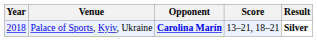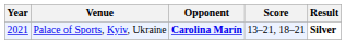Palace of Sports, Kyiv, Ukraine | Year: 2018 -> 2021
